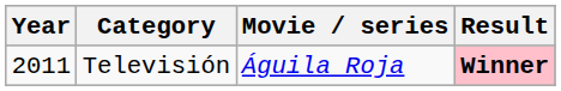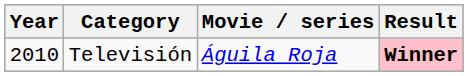Televisión | Year: 2011 -> 2010
